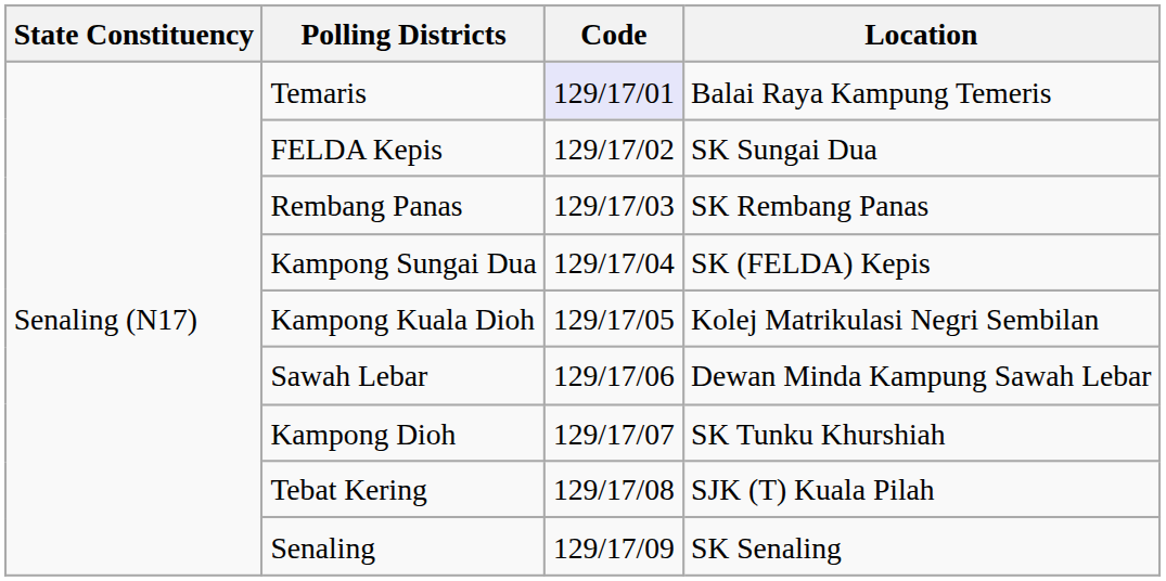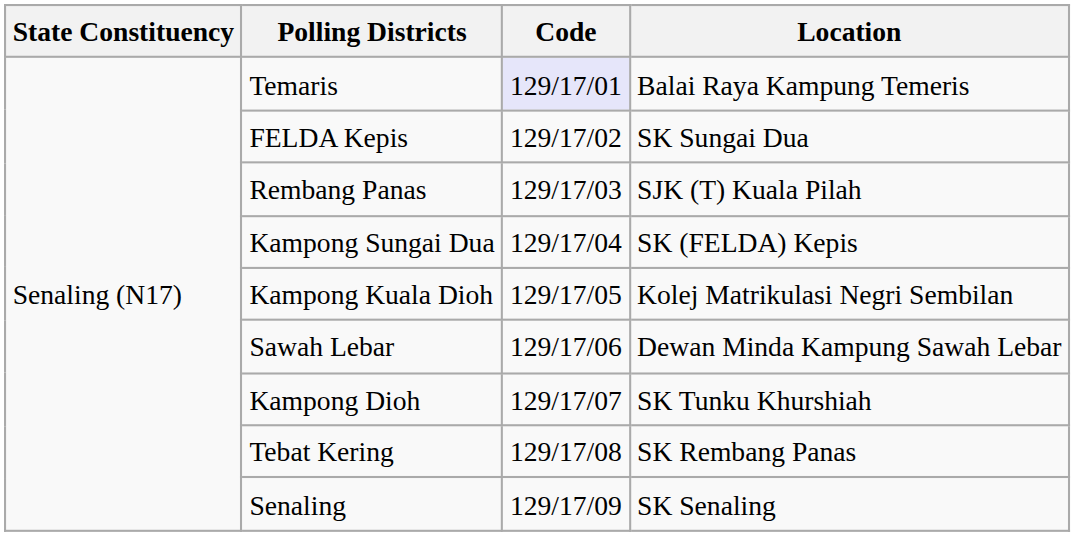Rembang Panas | Location: SK Rembang Panas -> SJK (T) Kuala Pilah
Tebat Kering | Location: SJK (T) Kuala Pilah -> SK Rembang Panas
